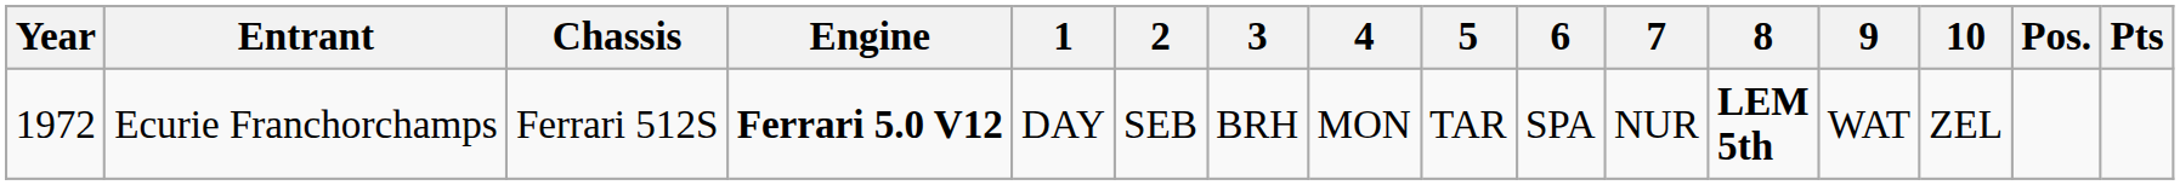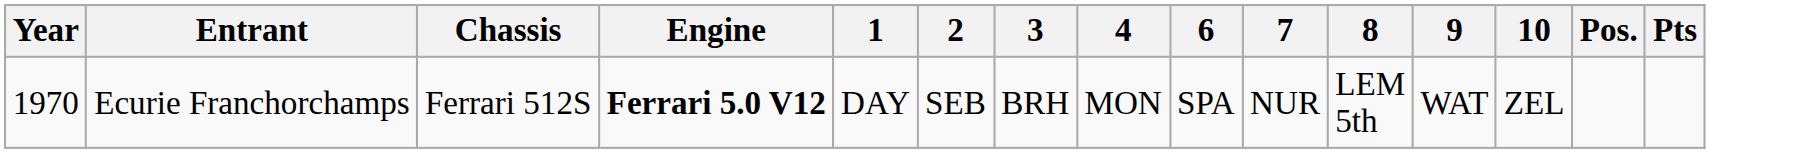- column: 5 | TAR
Ecurie Franchorchamps | Year: 1972 -> 1970
Ecurie Franchorchamps | 8: bold -> normal
